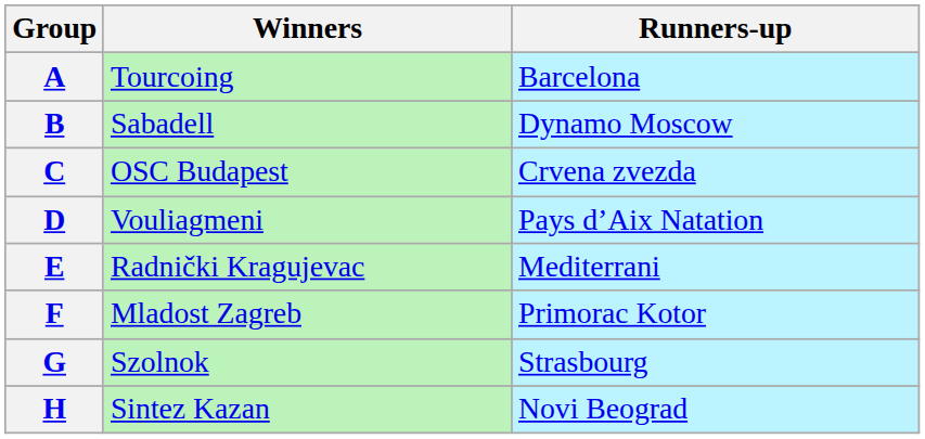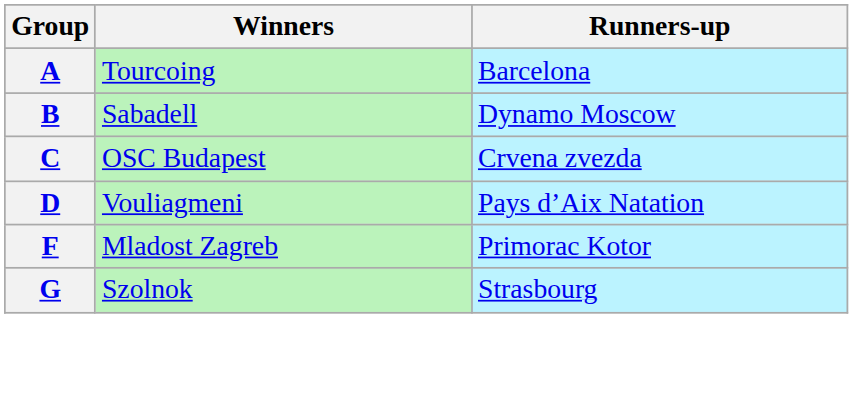- row: E | Radnički Kragujevac | Mediterrani
- row: H | Sintez Kazan | Novi Beograd
